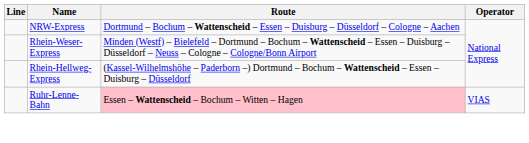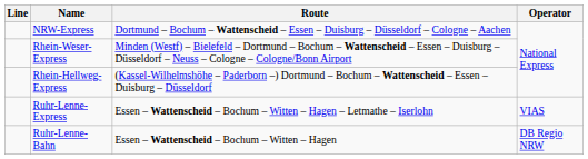+ row: Ruhr-Lenne-Express | Essen – Wattenscheid – Bochum – Witten – Hagen – Letmathe – Iserlohn | VIAS
Ruhr-Lenne-Bahn | Route: pink background -> no background
Ruhr-Lenne-Bahn | Operator: VIAS -> DB Regio NRW
